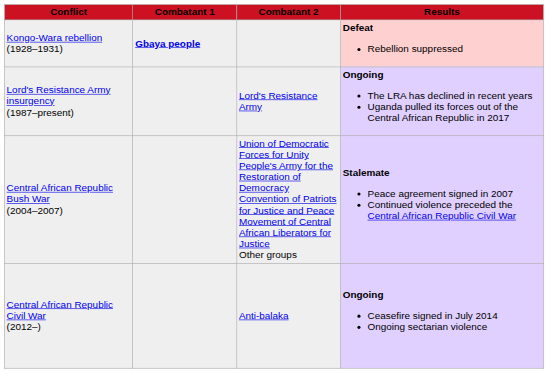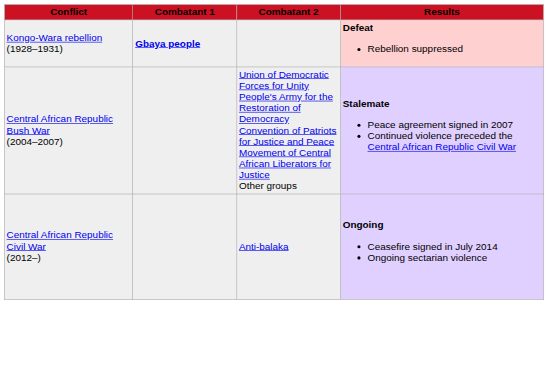- row: Lord's Resistance Army insurgency (1987–present) | Lord's Resistance Army | Ongoing The LRA has declined in recent years Uganda pulled its forces out of the Central African Republic in 2017
